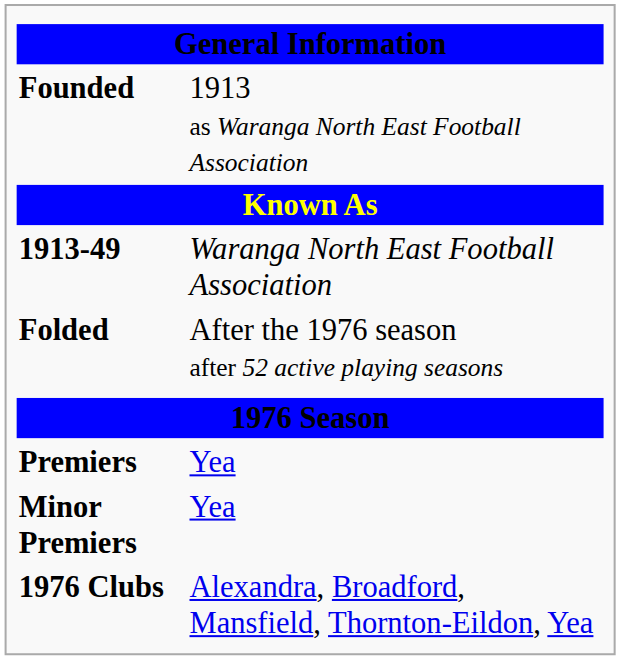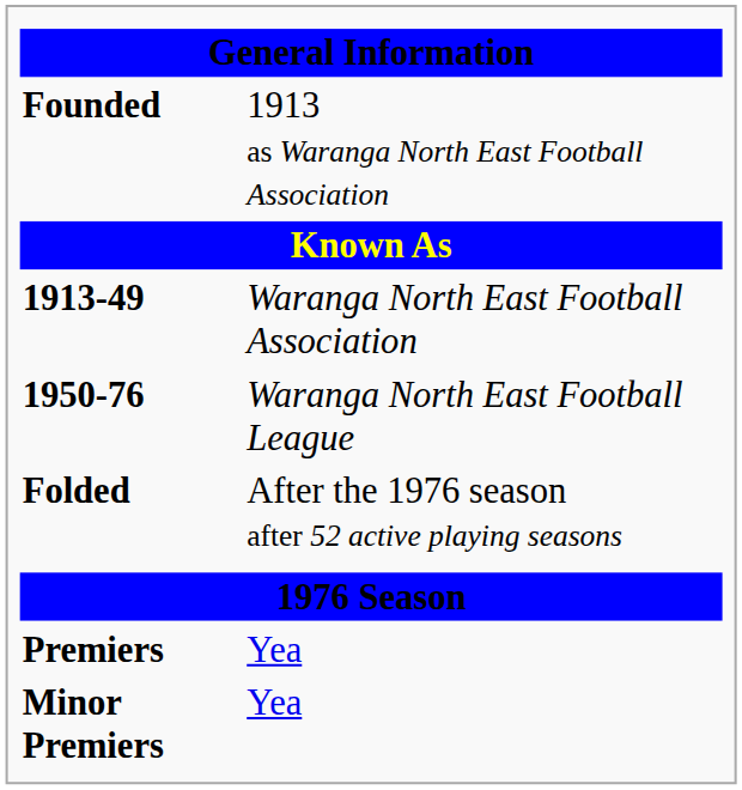+ row: 1950-76 | Waranga North East Football League
- row: 1976 Clubs | Alexandra, Broadford, Mansfield, Thornton-Eildon, Yea
